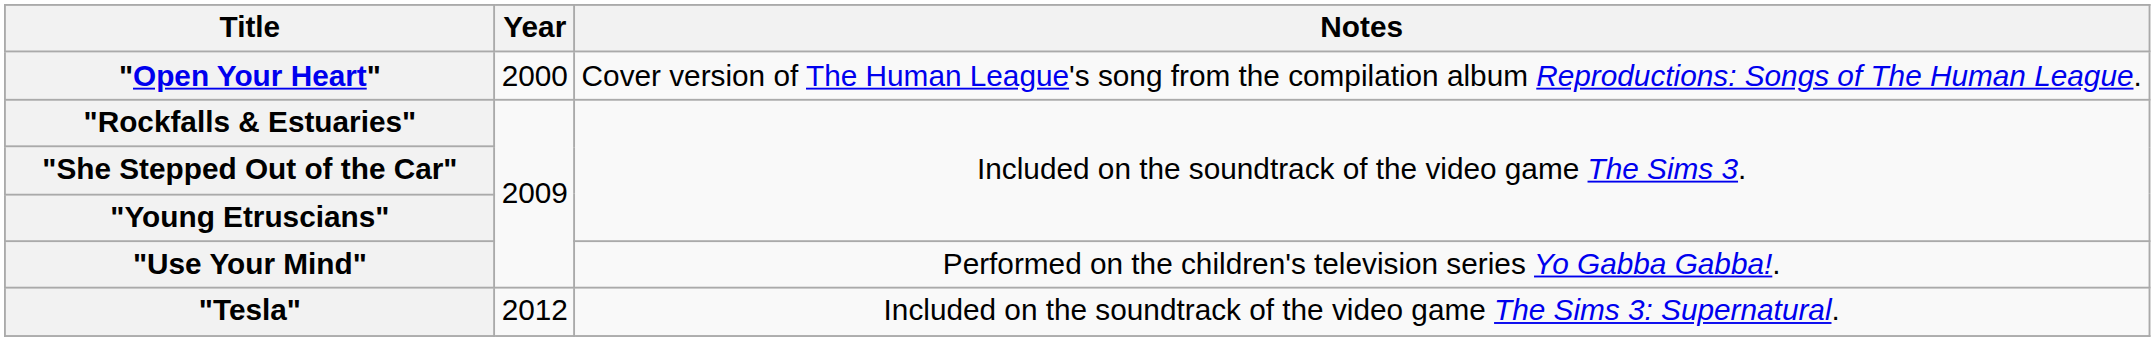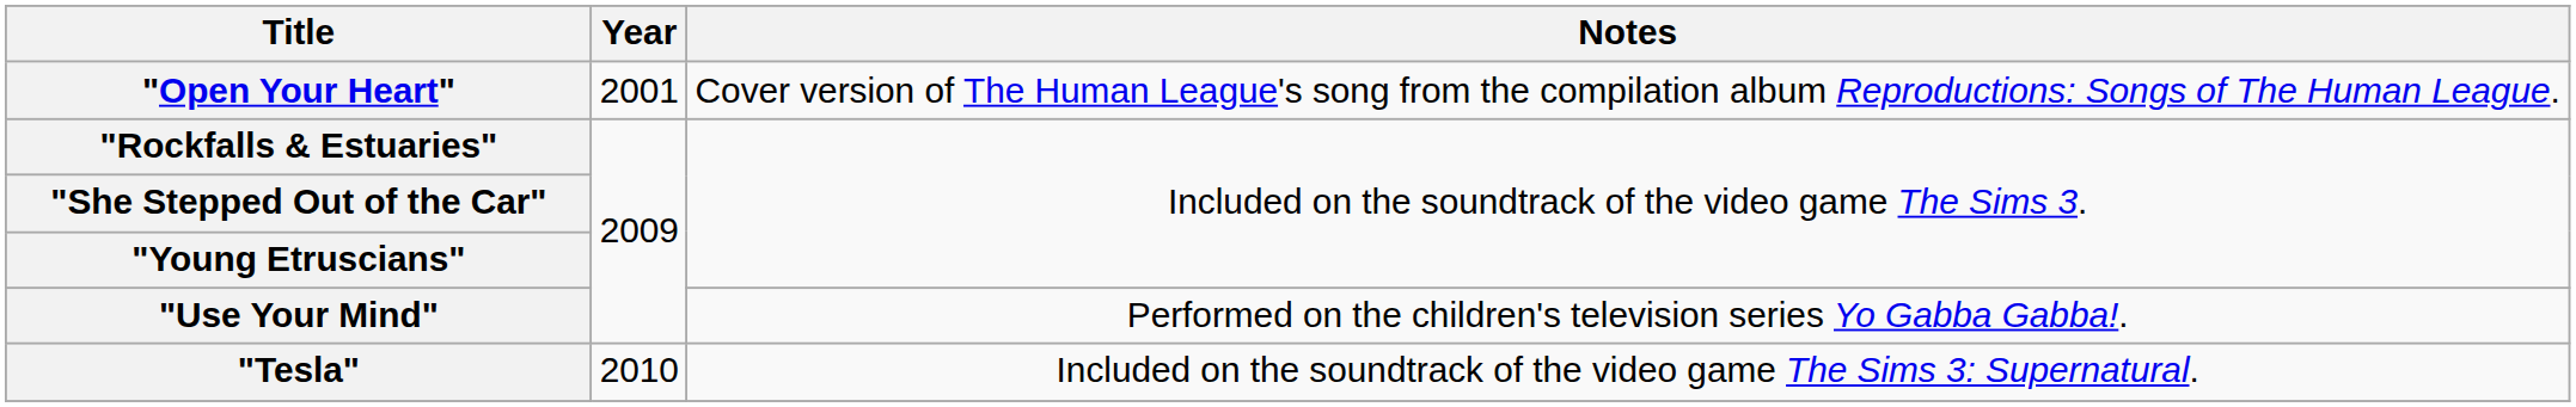"Open Your Heart" | Year: 2000 -> 2001
"Tesla" | Year: 2012 -> 2010
